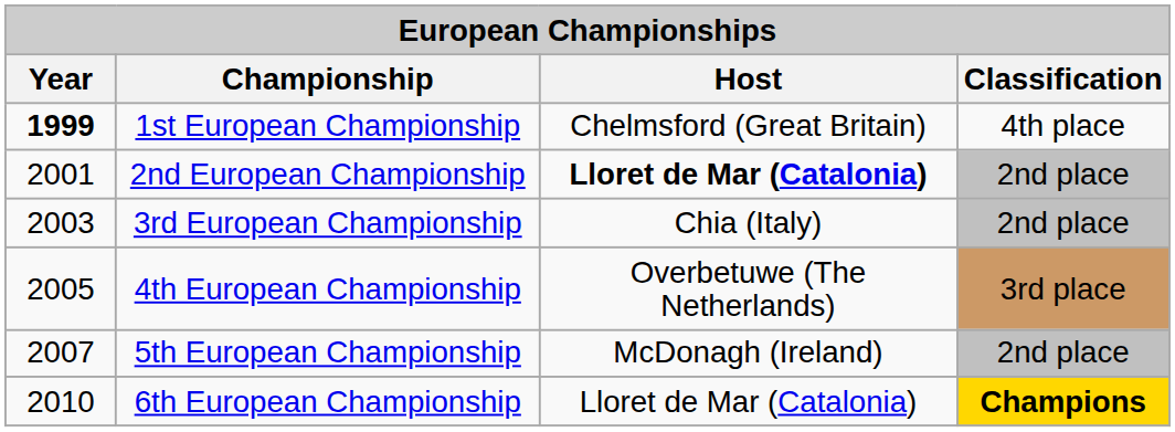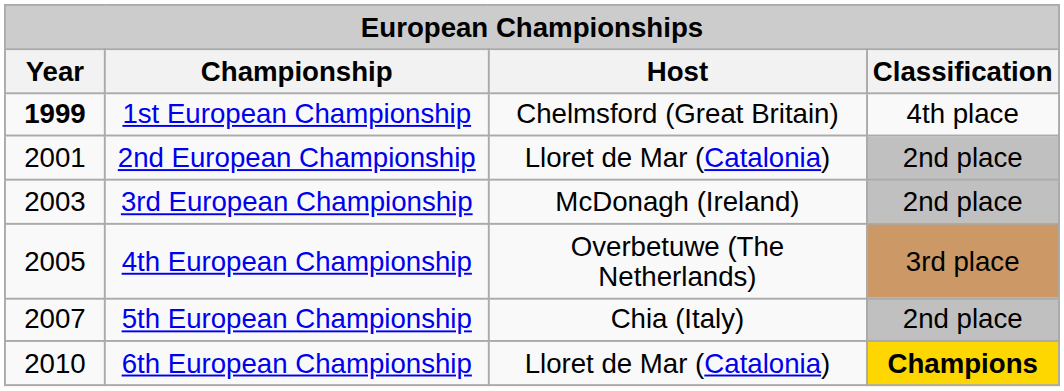2nd European Championship | Host: bold -> normal
3rd European Championship | Host: Chia (Italy) -> McDonagh (Ireland)
5th European Championship | Host: McDonagh (Ireland) -> Chia (Italy)
